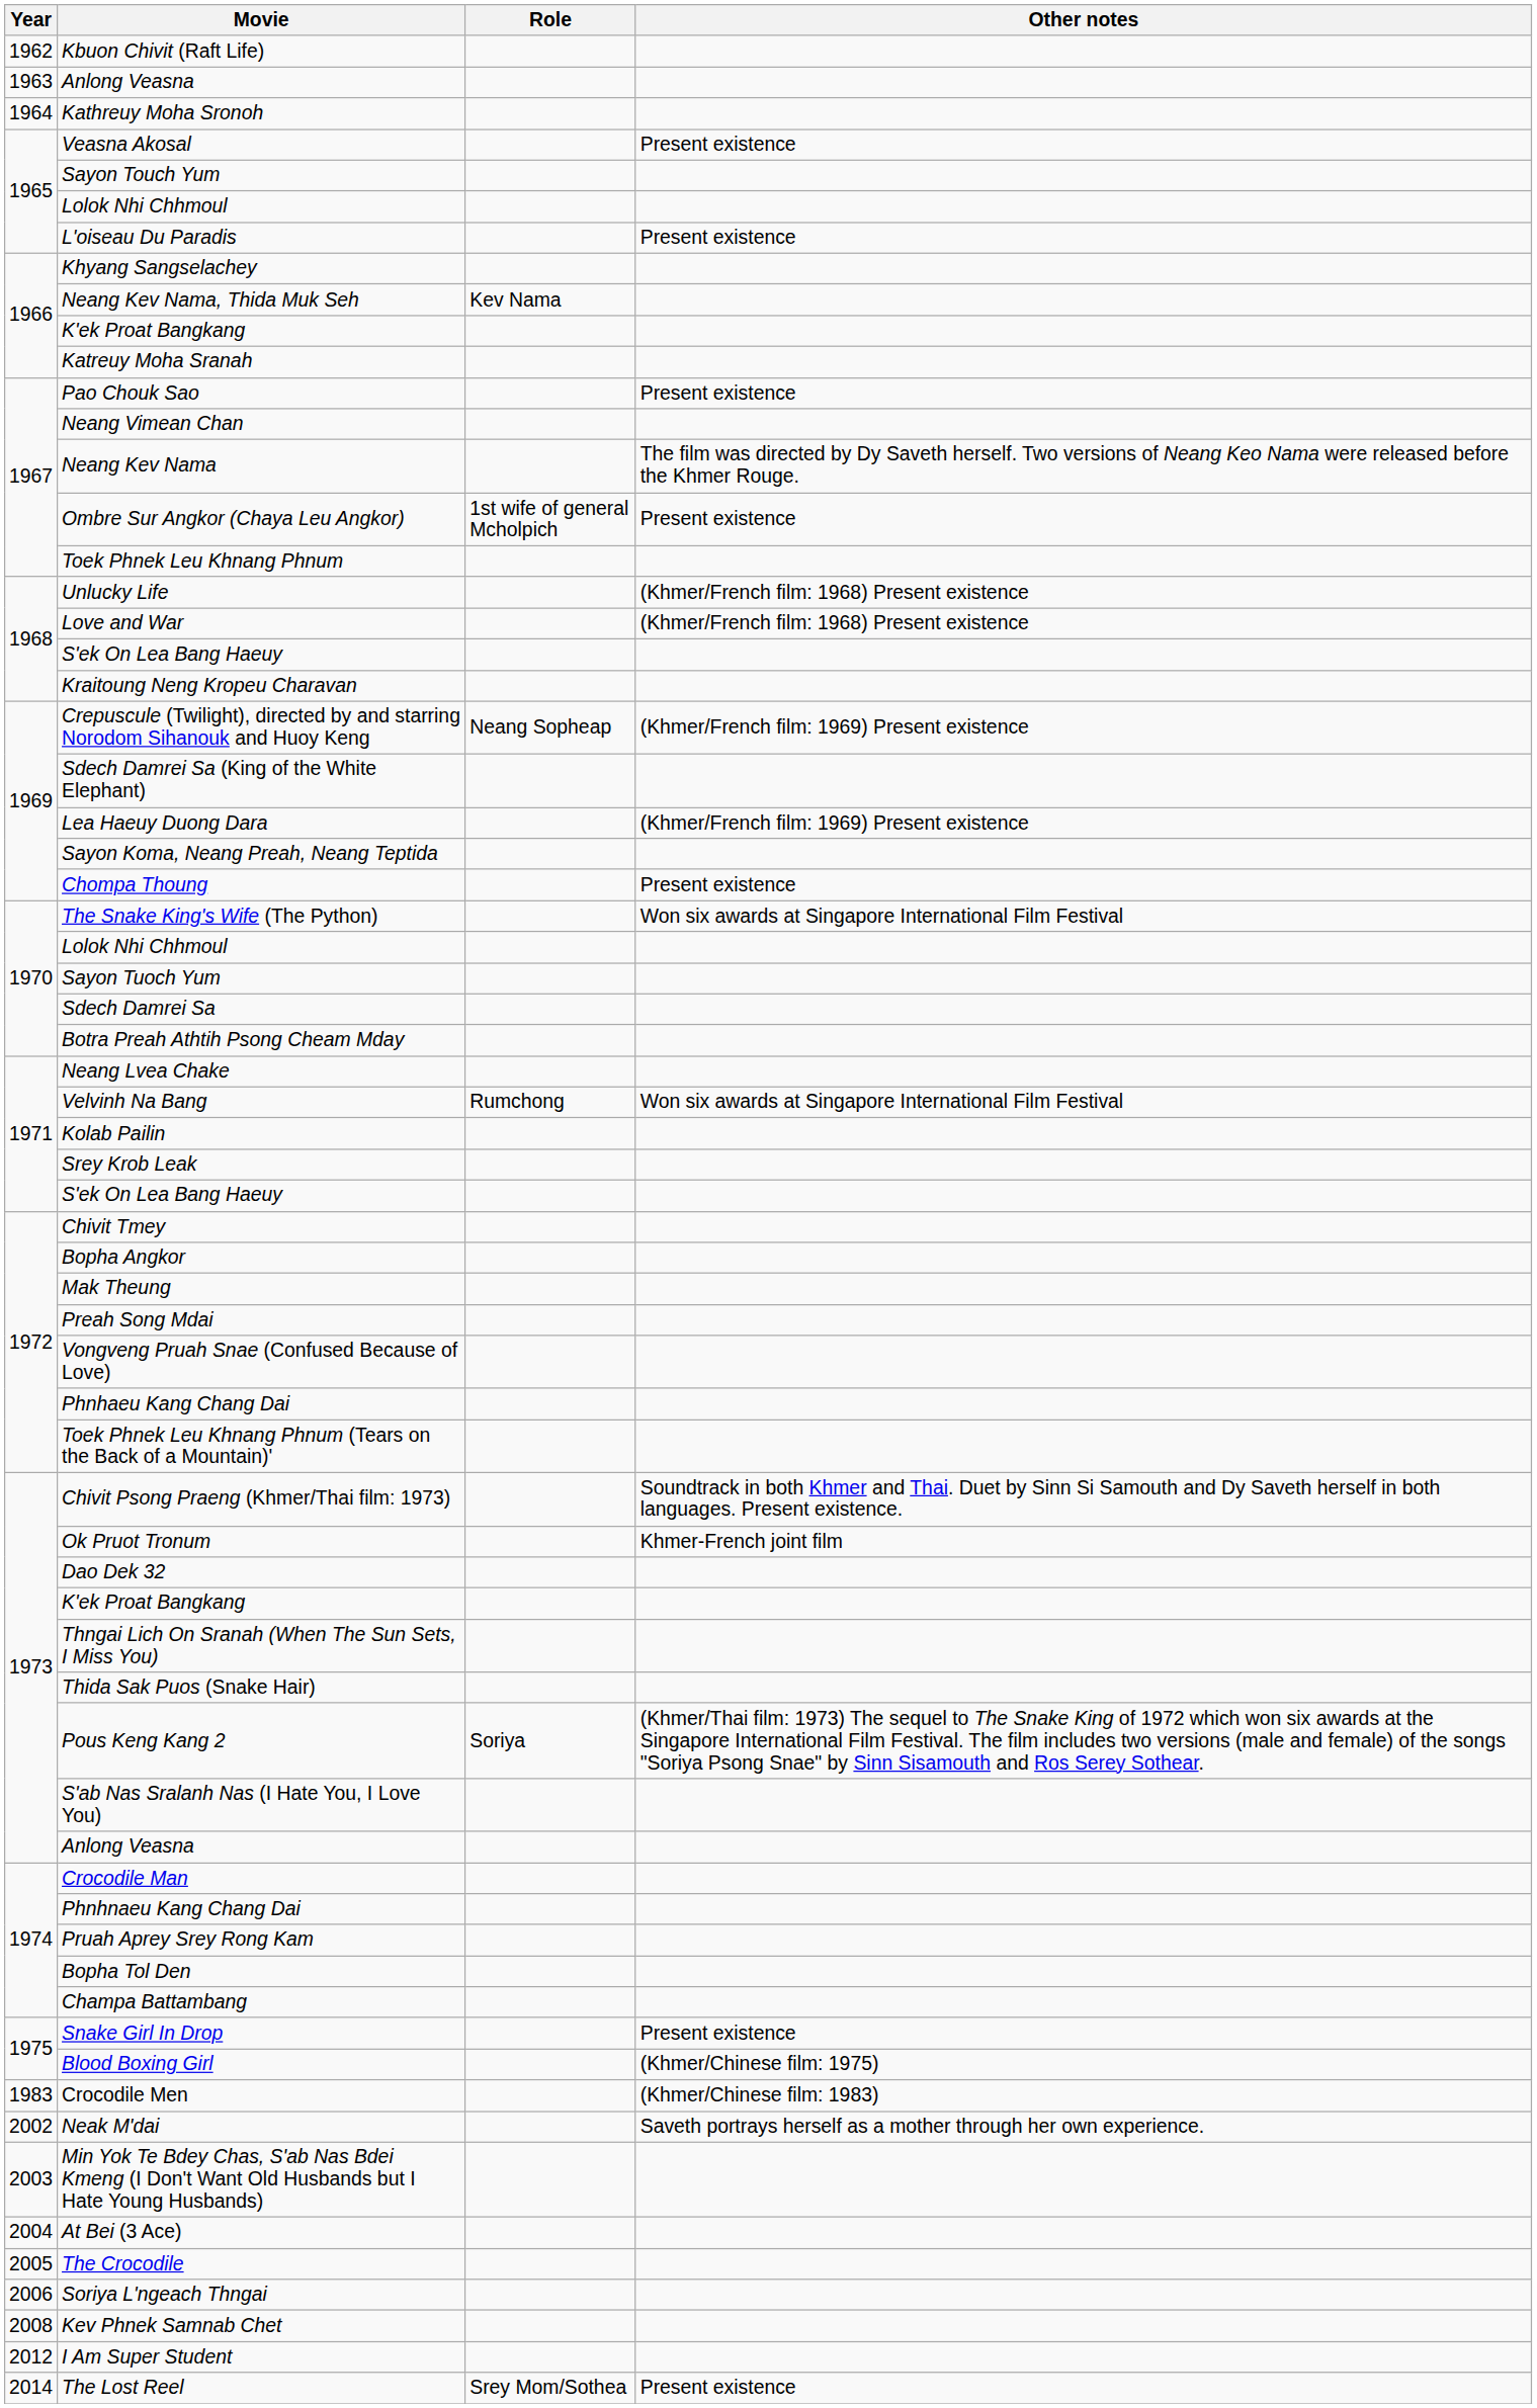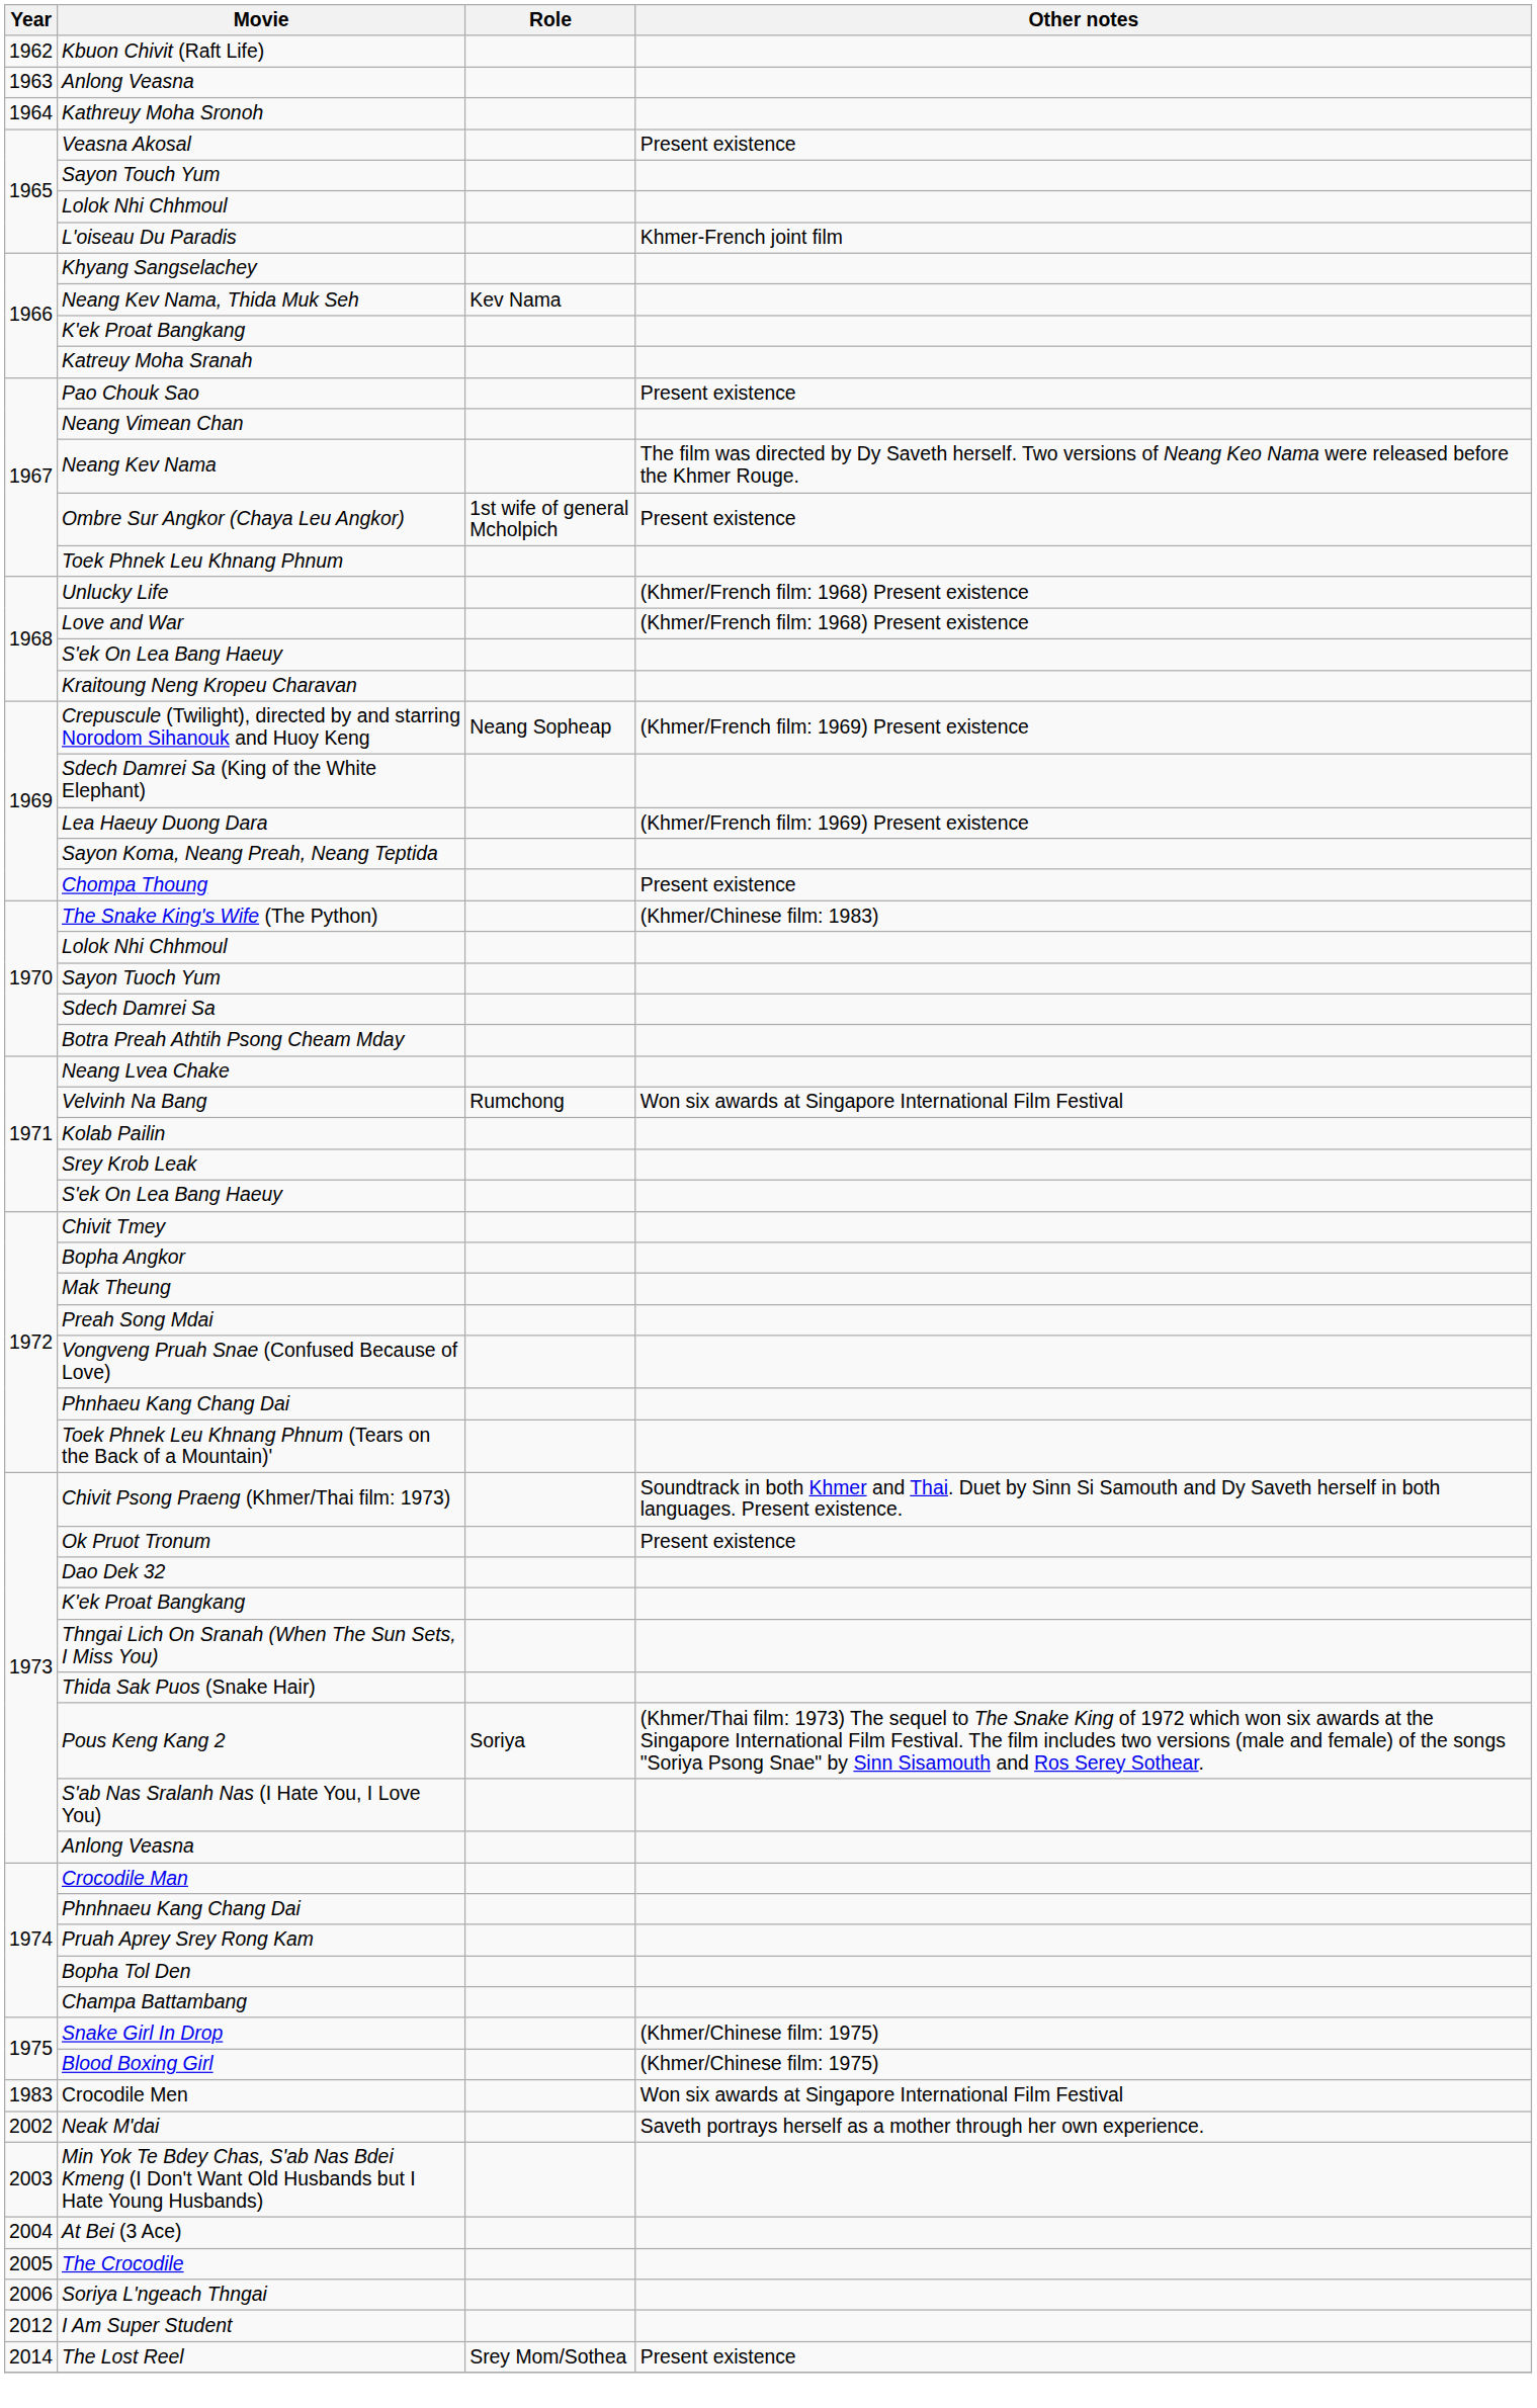L'oiseau Du Paradis | Other notes: Present existence -> Khmer-French joint film
The Snake King's Wife (The Python) | Other notes: Won six awards at Singapore International Film Festival -> (Khmer/Chinese film: 1983)
Ok Pruot Tronum | Other notes: Khmer-French joint film -> Present existence
Snake Girl In Drop | Other notes: Present existence -> (Khmer/Chinese film: 1975)
Crocodile Men | Other notes: (Khmer/Chinese film: 1983) -> Won six awards at Singapore International Film Festival
- row: 2008 | Kev Phnek Samnab Chet
